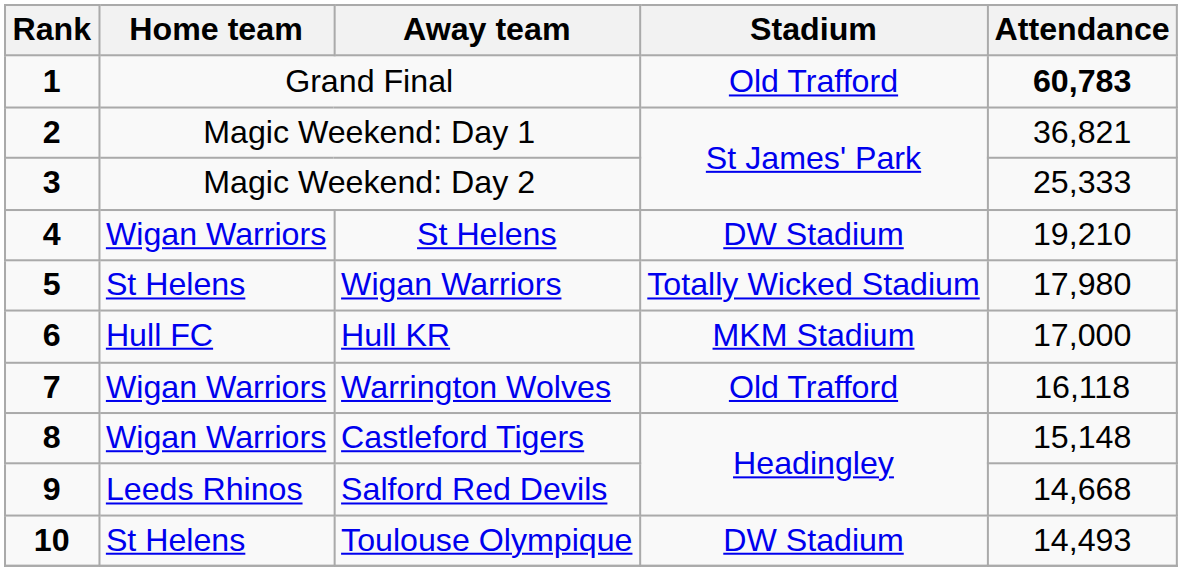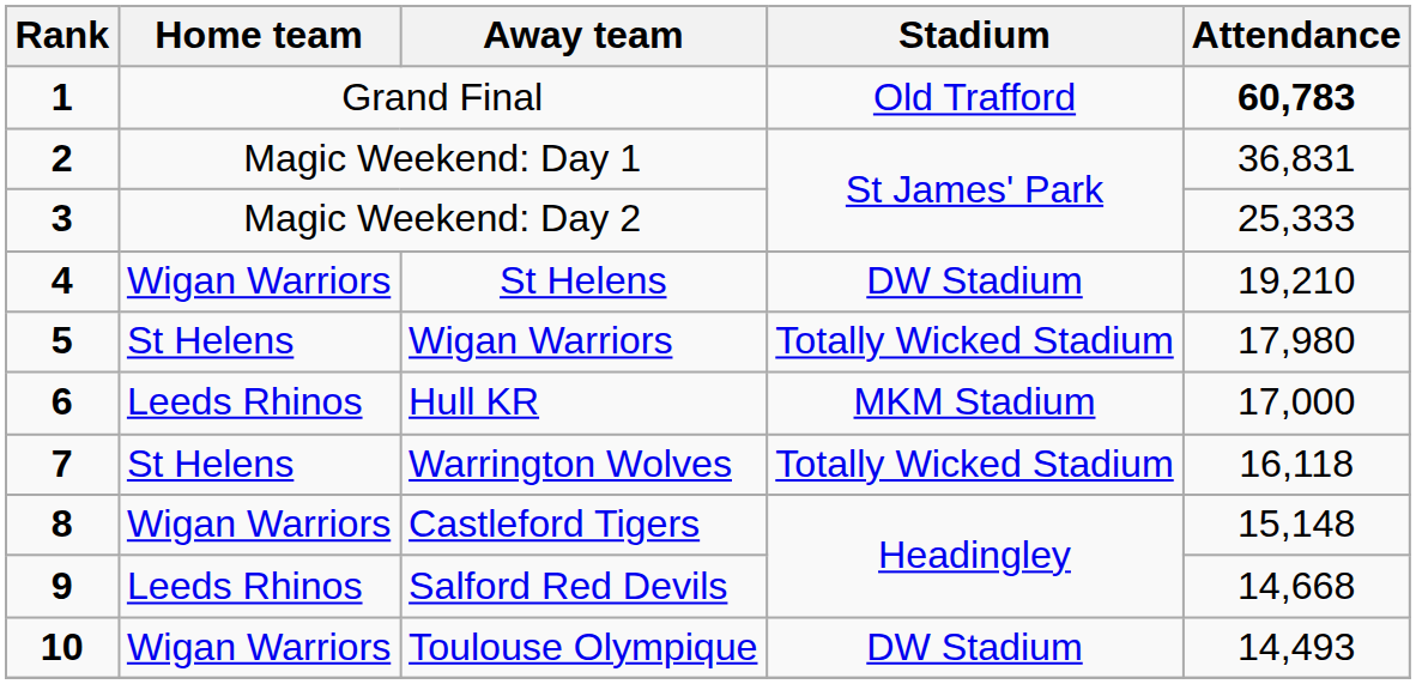Magic Weekend: Day 1 | Attendance: 36,821 -> 36,831
Hull KR | Home team: Hull FC -> Leeds Rhinos
Warrington Wolves | Home team: Wigan Warriors -> St Helens
Warrington Wolves | Stadium: Old Trafford -> Totally Wicked Stadium
Toulouse Olympique | Home team: St Helens -> Wigan Warriors
